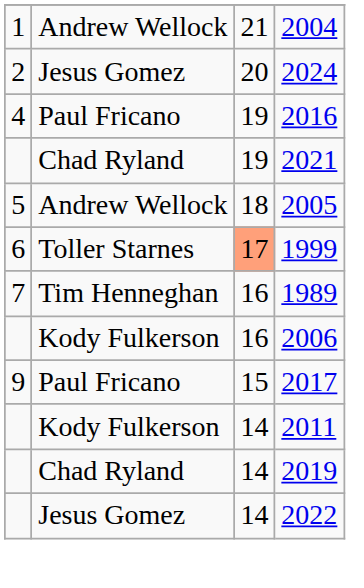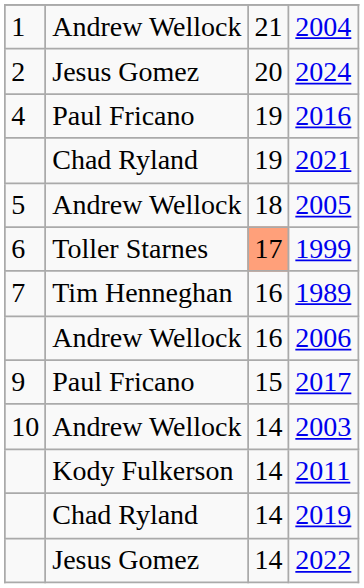2006 | column 2: Kody Fulkerson -> Andrew Wellock
+ row: 10 | Andrew Wellock | 14 | 2003
